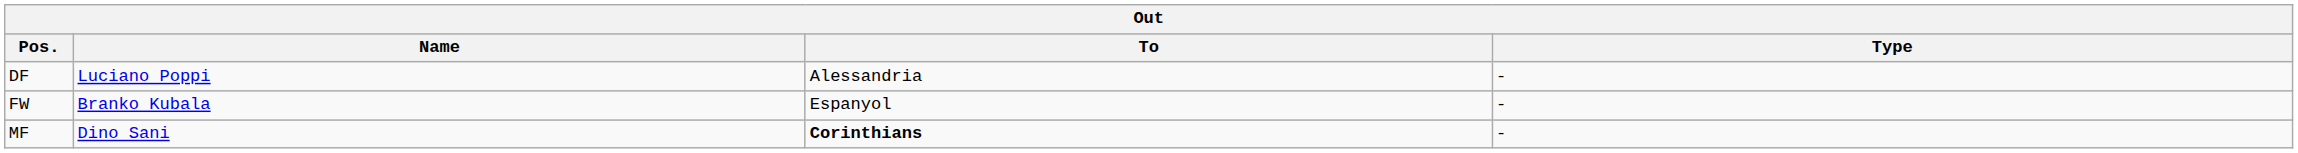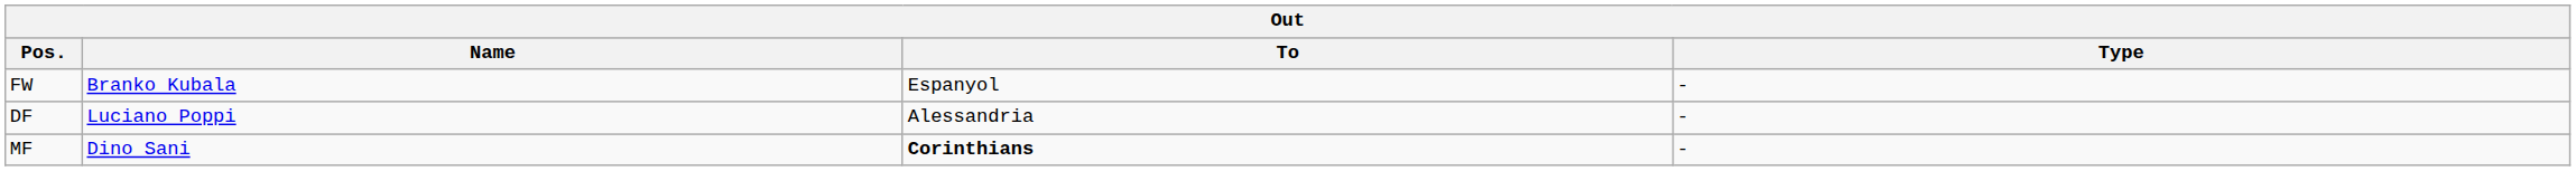rows swapped: FW <-> DF
